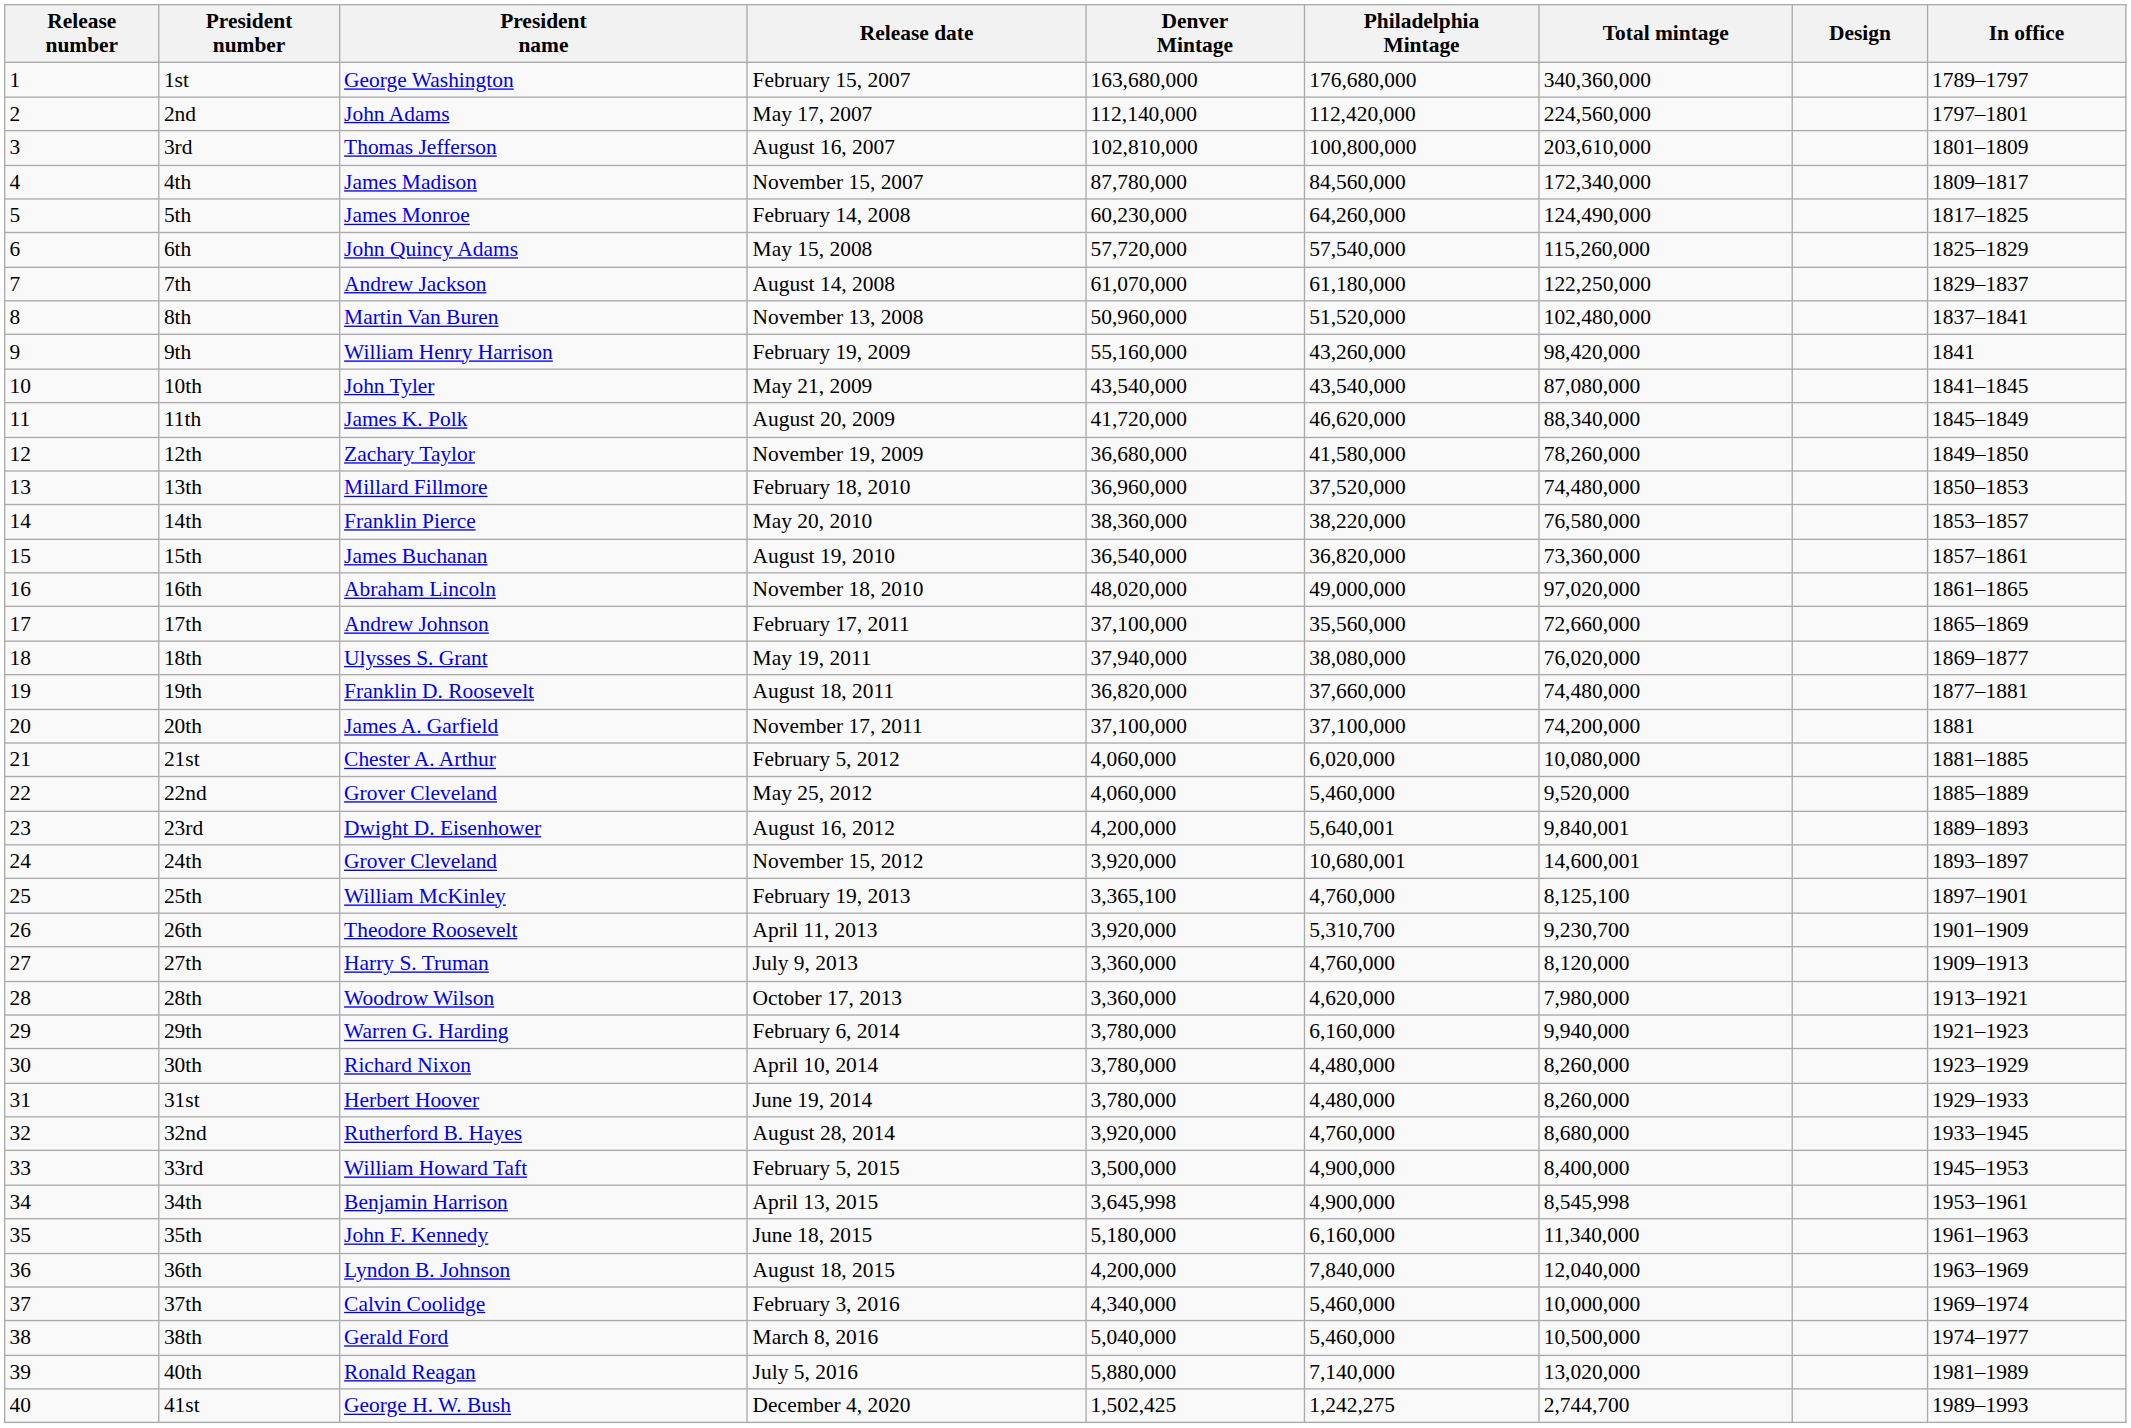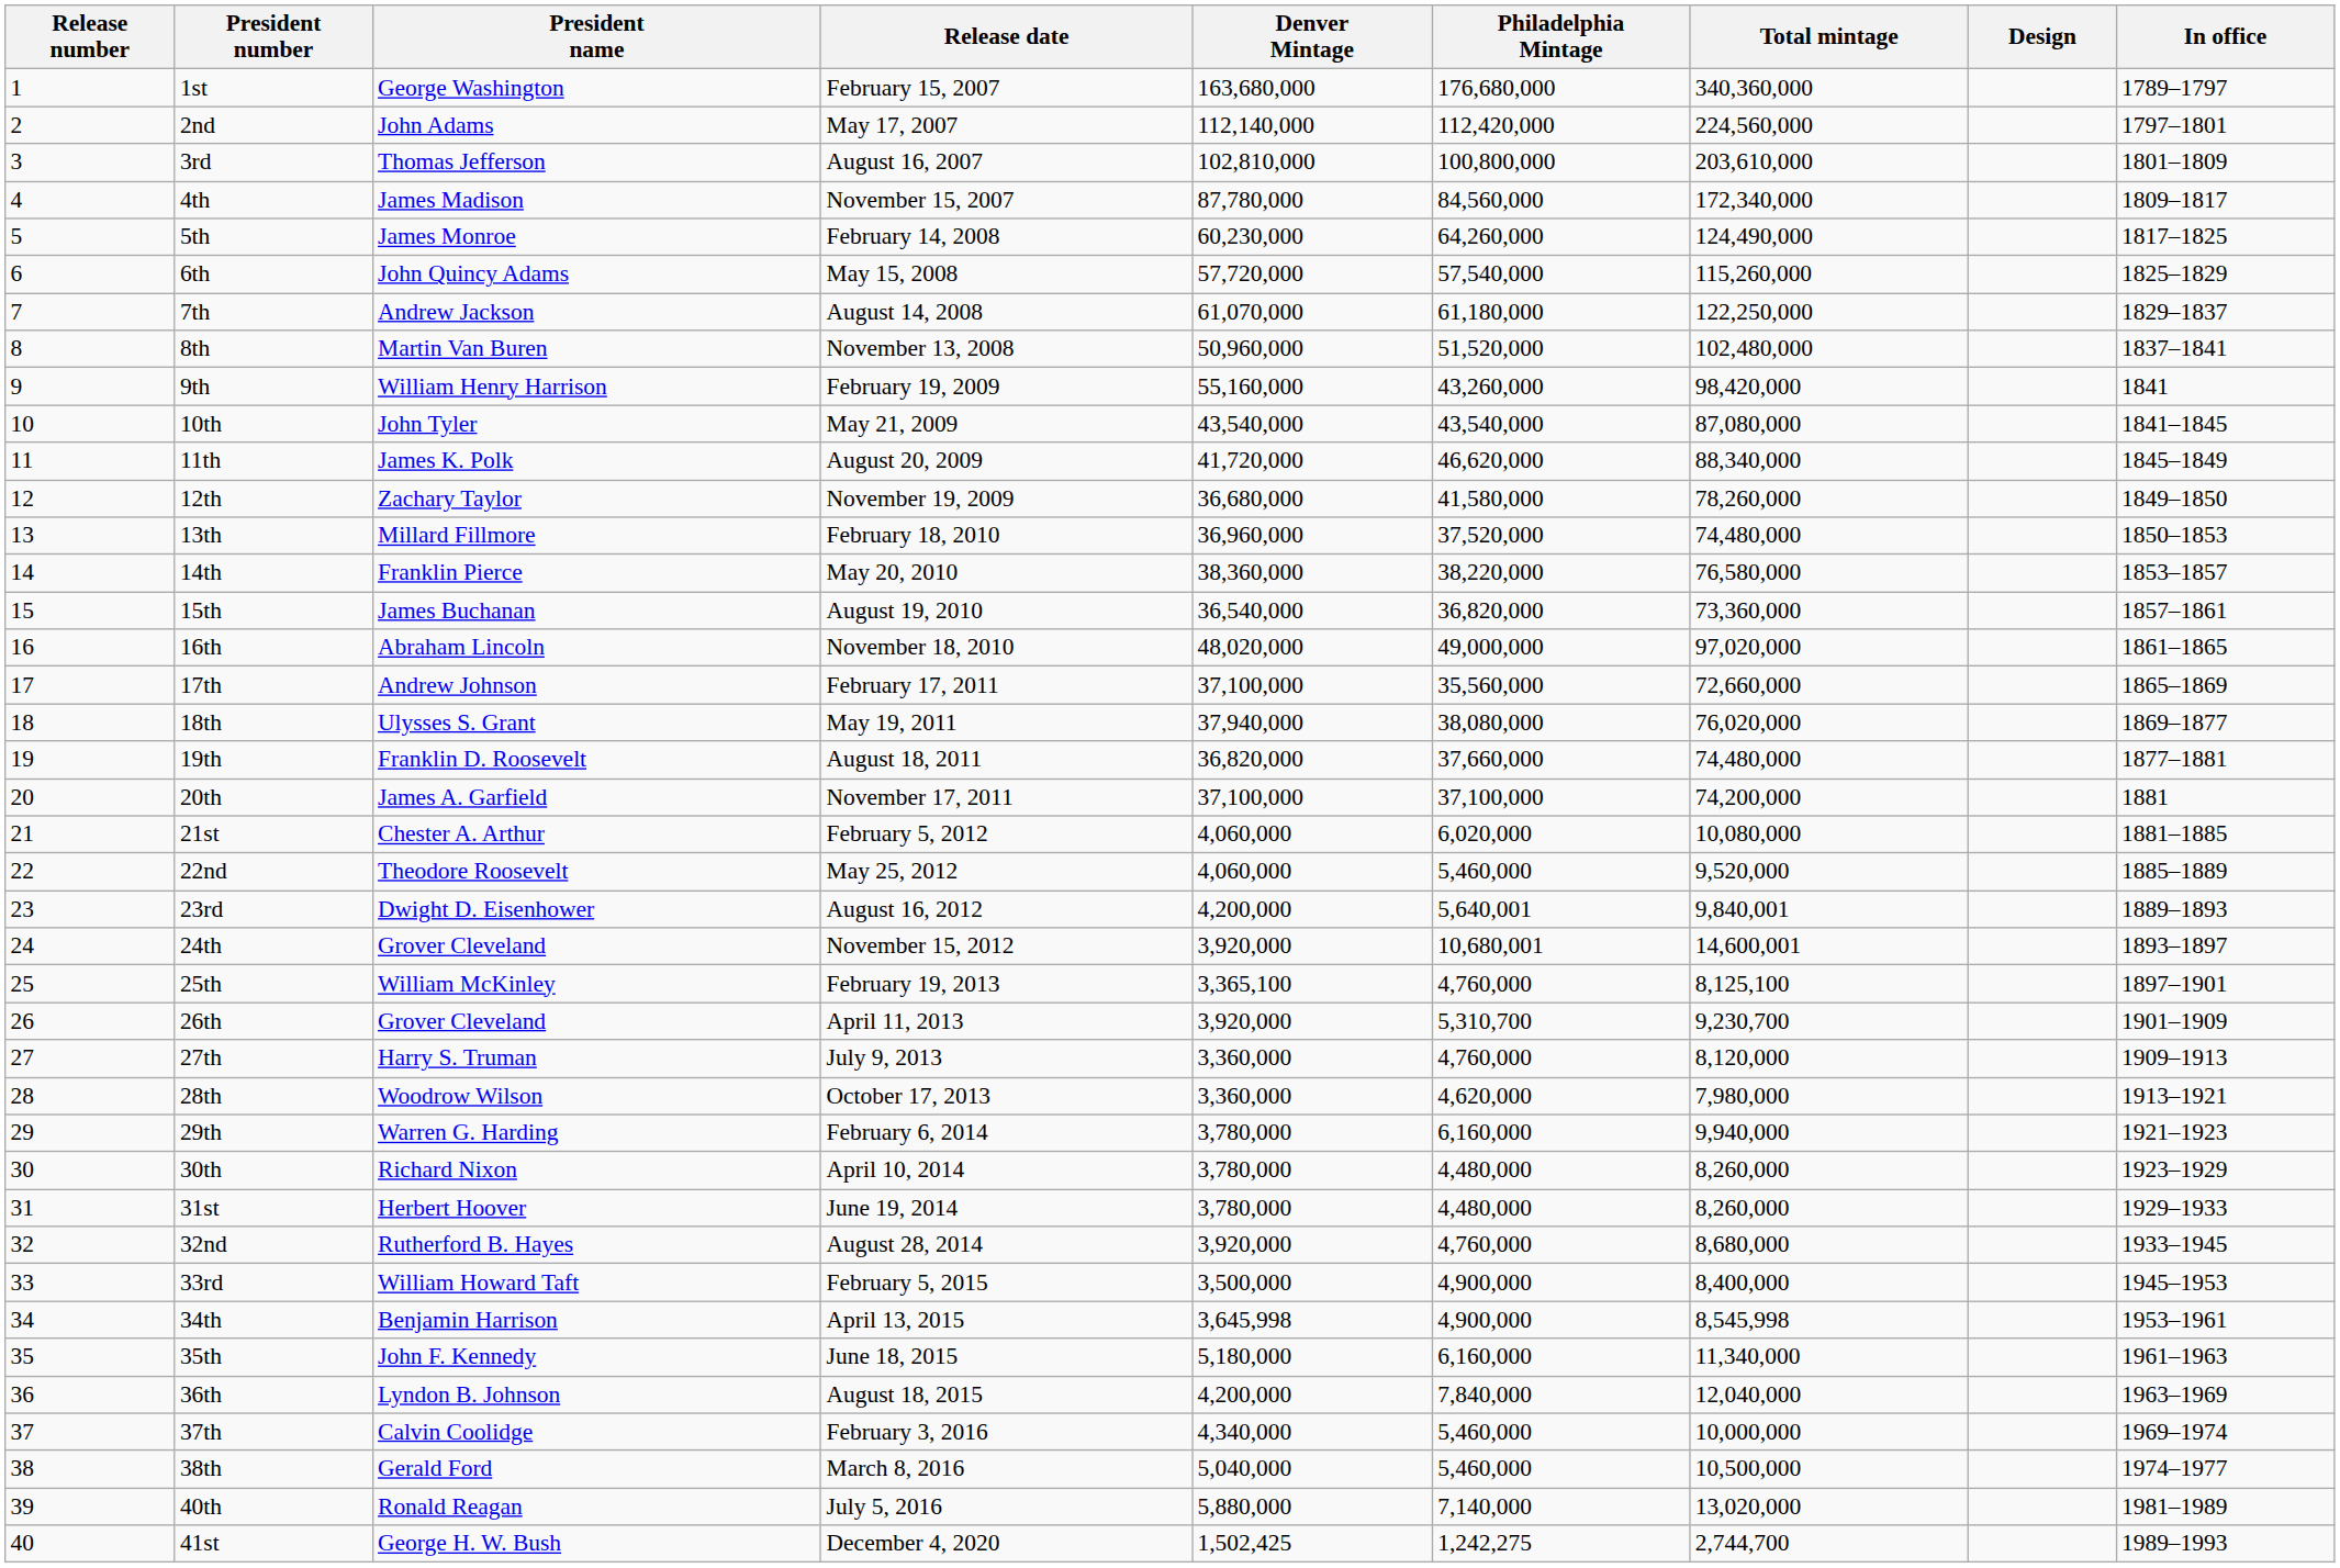22nd | President name: Grover Cleveland -> Theodore Roosevelt
26th | President name: Theodore Roosevelt -> Grover Cleveland
